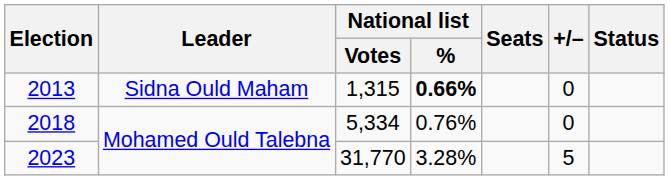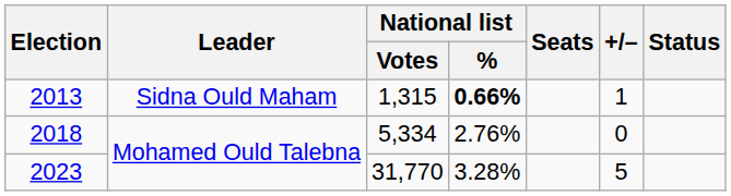2013 | +/–: 0 -> 1
2018 | National list / %: 0.76% -> 2.76%
